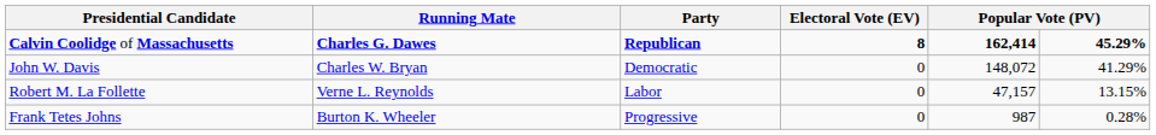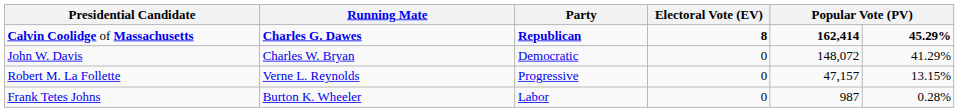Robert M. La Follette | Party: Labor -> Progressive
Frank Tetes Johns | Party: Progressive -> Labor
